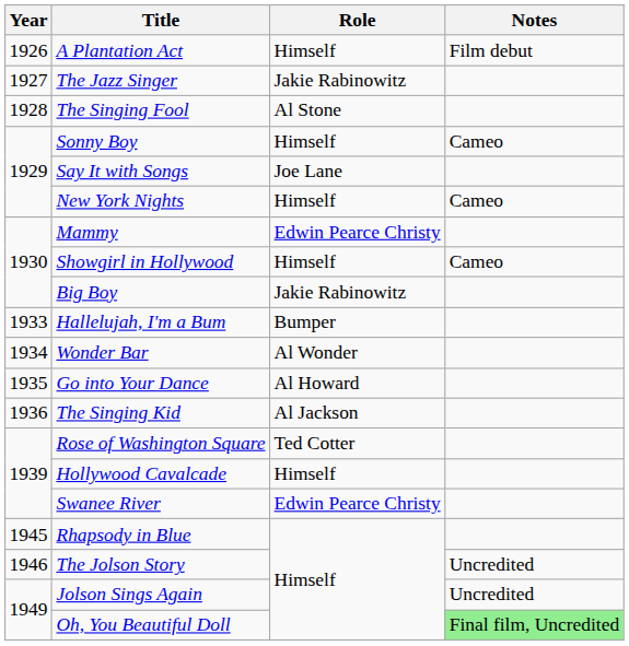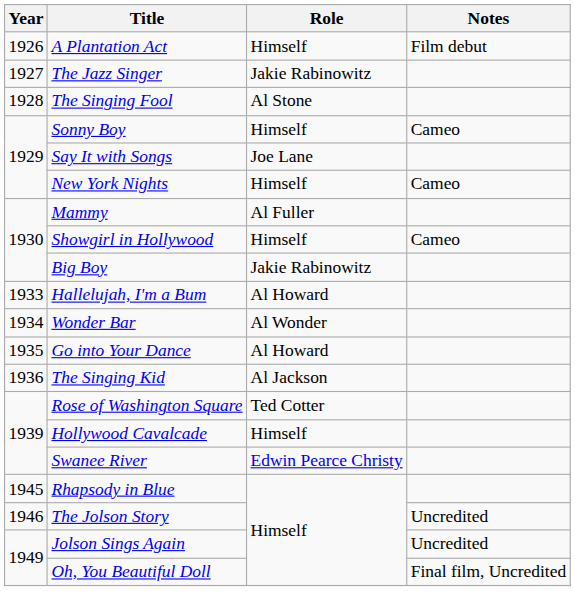Mammy | Role: Edwin Pearce Christy -> Al Fuller
Hallelujah, I'm a Bum | Role: Bumper -> Al Howard
Oh, You Beautiful Doll | Notes: lightgreen background -> no background
